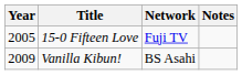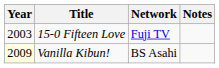15-0 Fifteen Love | Year: 2005 -> 2003
Vanilla Kibun! | Year: no background -> lightyellow background
